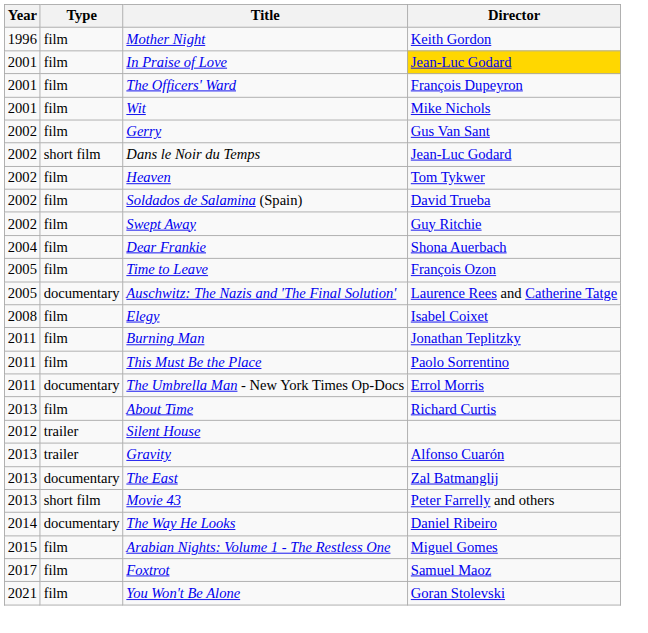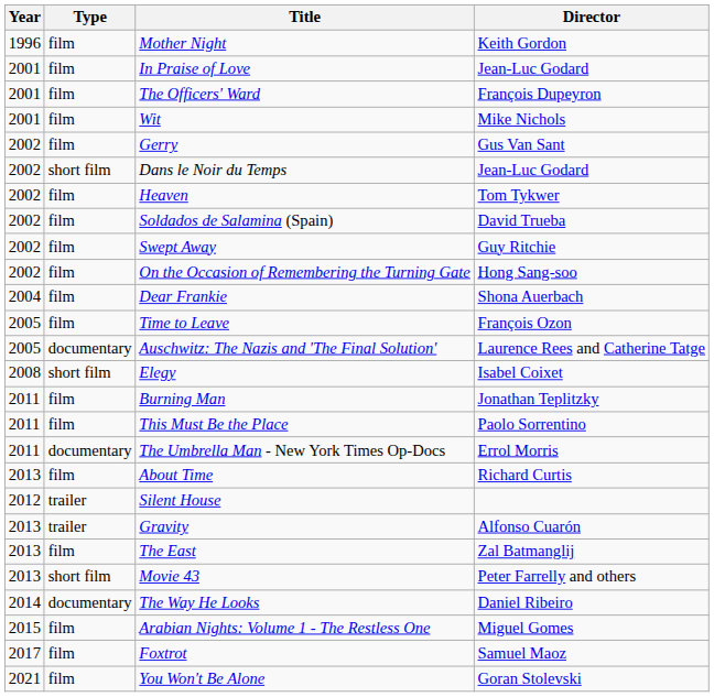In Praise of Love | Director: gold background -> no background
+ row: 2002 | film | On the Occasion of Remembering the Turning Gate | Hong Sang-soo
Elegy | Type: film -> short film
The East | Type: documentary -> film
